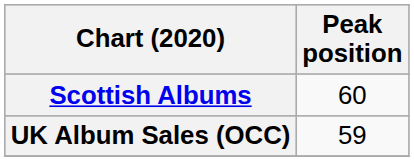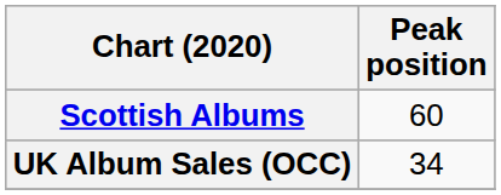UK Album Sales (OCC) | Peak position: 59 -> 34
